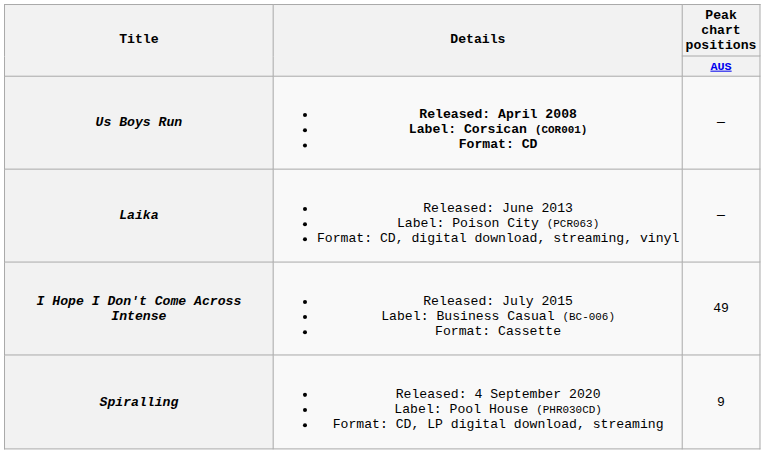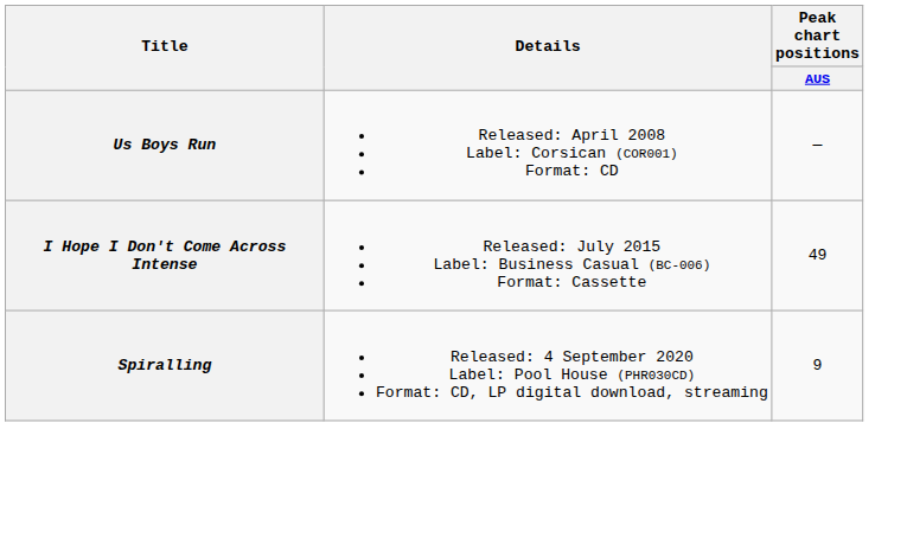Us Boys Run | Details: bold -> normal
- row: Laika | Released: June 2013 Label: Poison City (PCR063) Format: CD, digital download, streaming, vinyl | —
